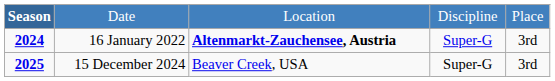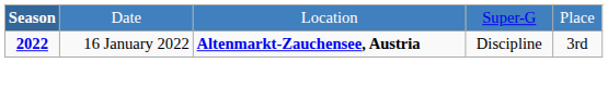Date | column 4: Discipline -> Super-G
16 January 2022 | Season: 2024 -> 2022
16 January 2022 | column 4: Super-G -> Discipline
- row: 2025 | 15 December 2024 | Beaver Creek, USA | Super-G | 3rd
